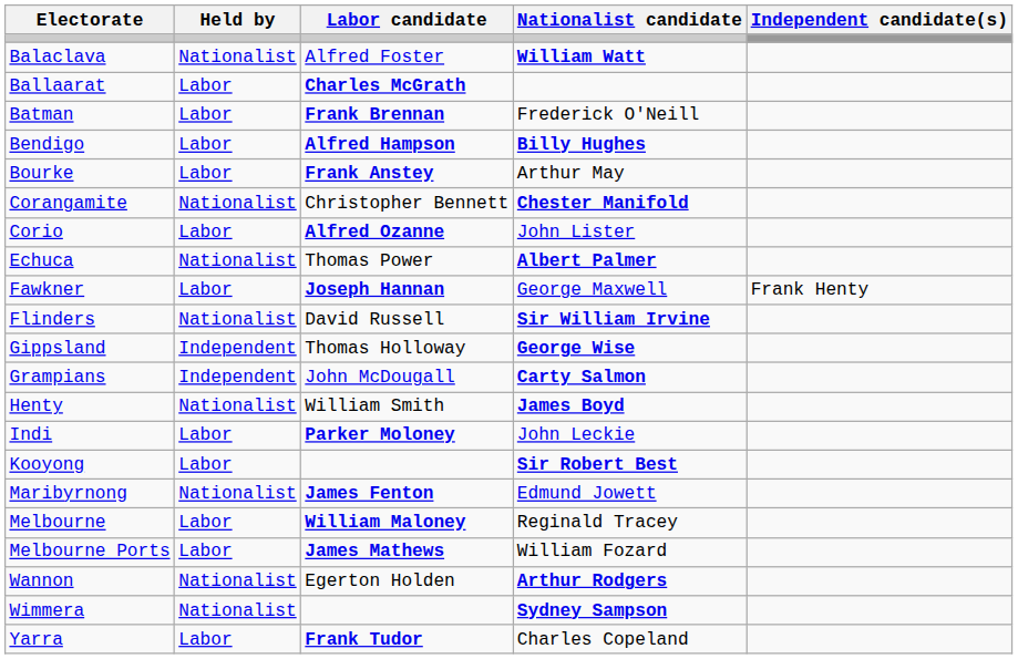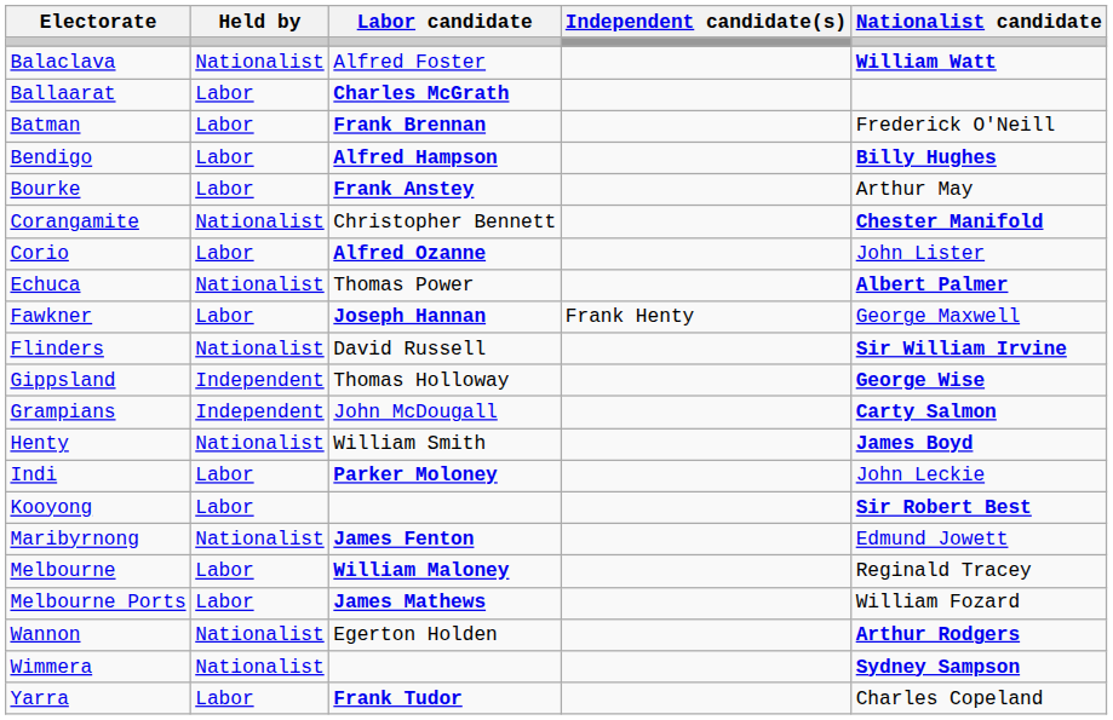columns swapped: Nationalist candidate <-> Independent candidate(s)
